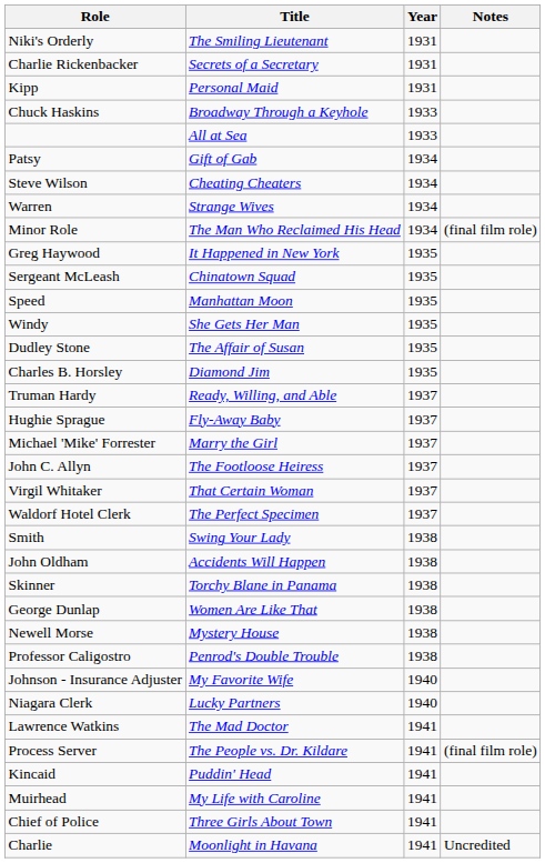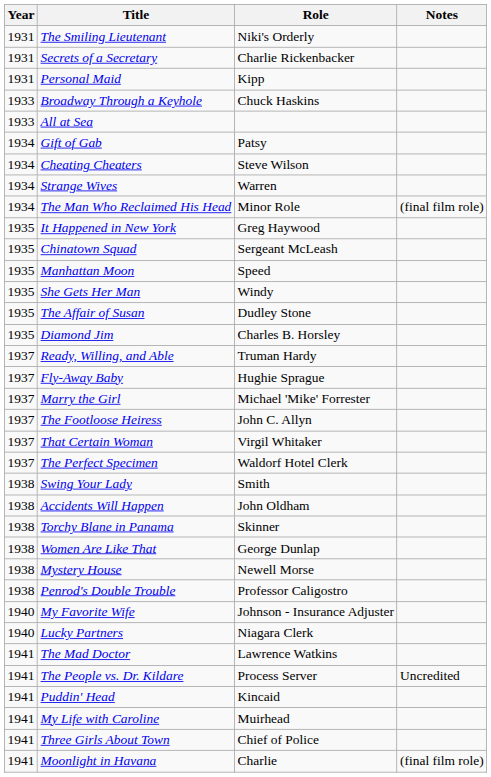columns swapped: Year <-> Role
The People vs. Dr. Kildare | Notes: (final film role) -> Uncredited
Moonlight in Havana | Notes: Uncredited -> (final film role)
